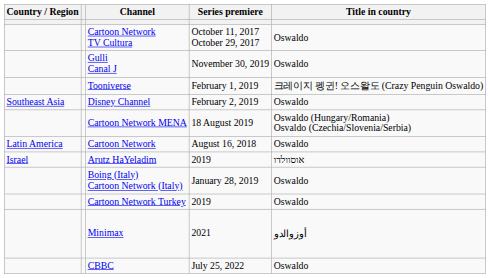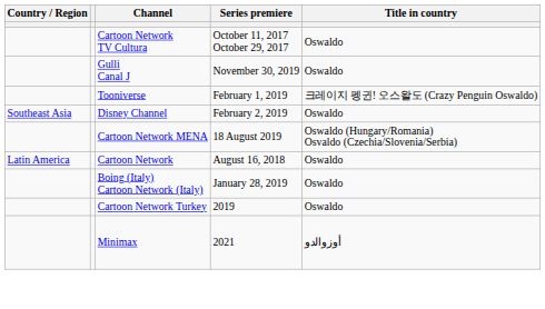- row: Israel | Arutz HaYeladim | 2019 | אוסוולדו
- row: CBBC | July 25, 2022 | Oswaldo
